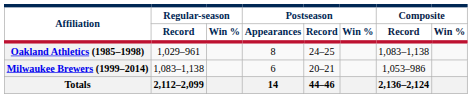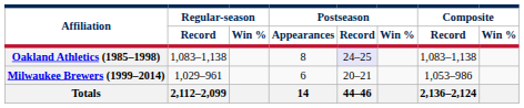Oakland Athletics (1985–1998) | Regular-season / Record: 1,029–961 -> 1,083–1,138
Oakland Athletics (1985–1998) | Postseason / Record: no background -> lavender background
Milwaukee Brewers (1999–2014) | Regular-season / Record: 1,083–1,138 -> 1,029–961
